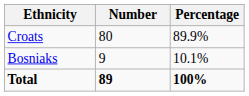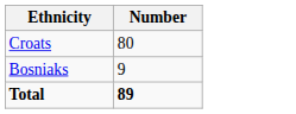- column: Percentage | 89.9% | 10.1% | 100%
